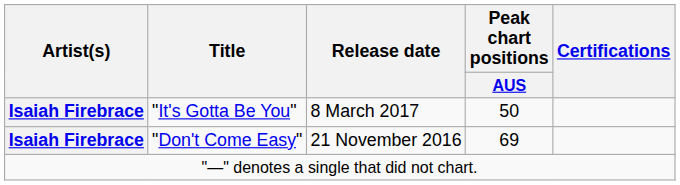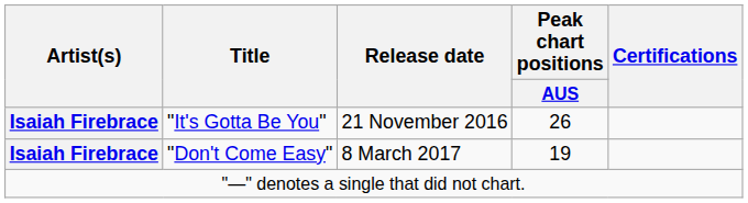"It's Gotta Be You" | Release date: 8 March 2017 -> 21 November 2016
"It's Gotta Be You" | Peak chart positions / AUS: 50 -> 26
"Don't Come Easy" | Release date: 21 November 2016 -> 8 March 2017
"Don't Come Easy" | Peak chart positions / AUS: 69 -> 19
